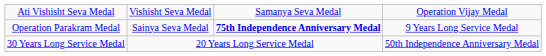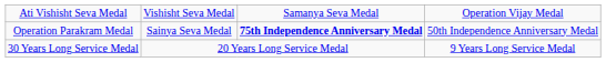Operation Parakram Medal | column 4: 9 Years Long Service Medal -> 50th Independence Anniversary Medal
30 Years Long Service Medal | column 4: 50th Independence Anniversary Medal -> 9 Years Long Service Medal
